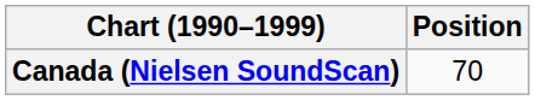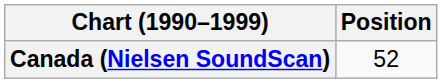Canada (Nielsen SoundScan) | Position: 70 -> 52
